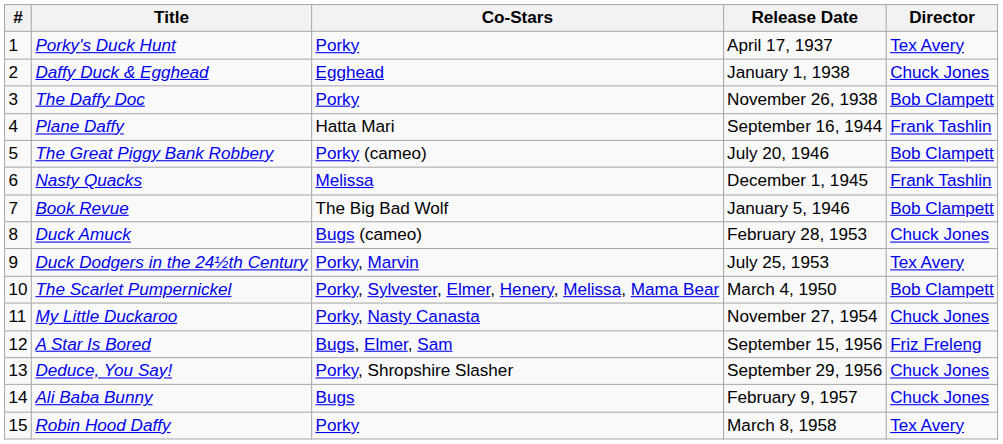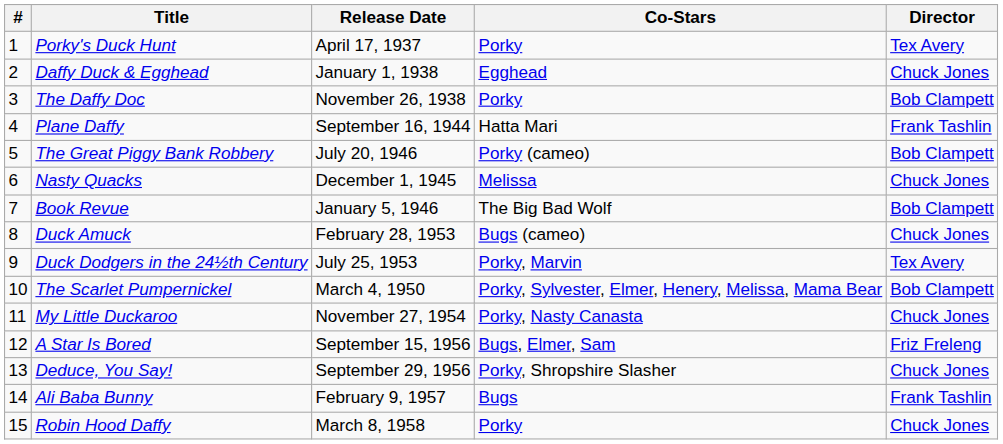columns swapped: Co-Stars <-> Release Date
Nasty Quacks | Director: Frank Tashlin -> Chuck Jones
Ali Baba Bunny | Director: Chuck Jones -> Frank Tashlin
Robin Hood Daffy | Director: Tex Avery -> Chuck Jones
